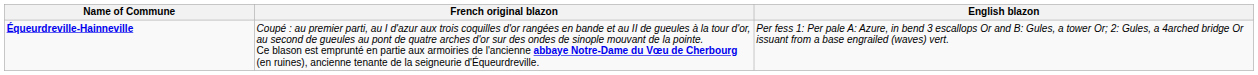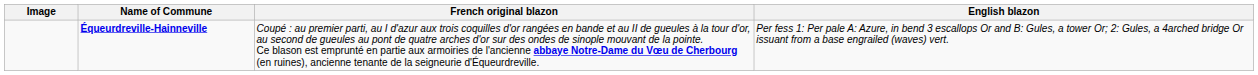+ column: Image
